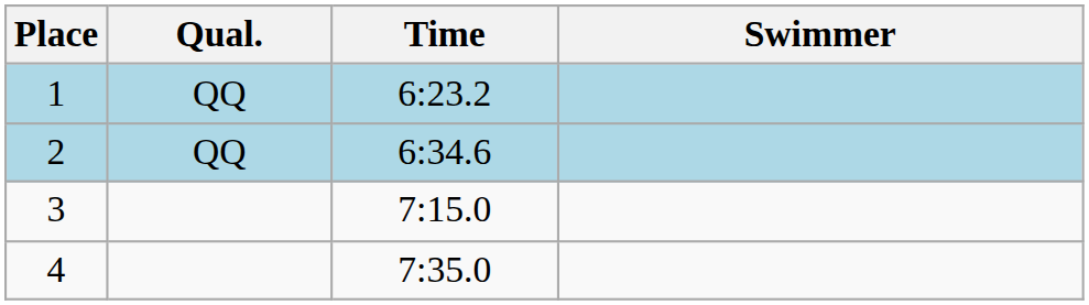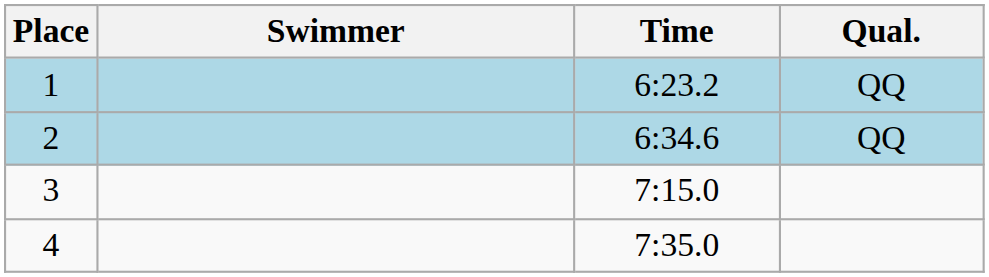columns swapped: Swimmer <-> Qual.
